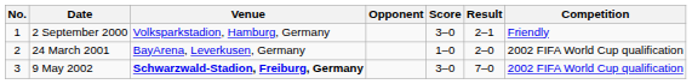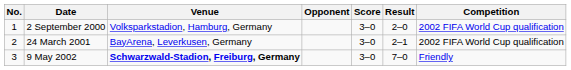2 September 2000 | Result: 2–1 -> 2–0
2 September 2000 | Competition: Friendly -> 2002 FIFA World Cup qualification
24 March 2001 | Score: 1–0 -> 3–0
24 March 2001 | Result: 2–0 -> 2–1
9 May 2002 | Competition: 2002 FIFA World Cup qualification -> Friendly
